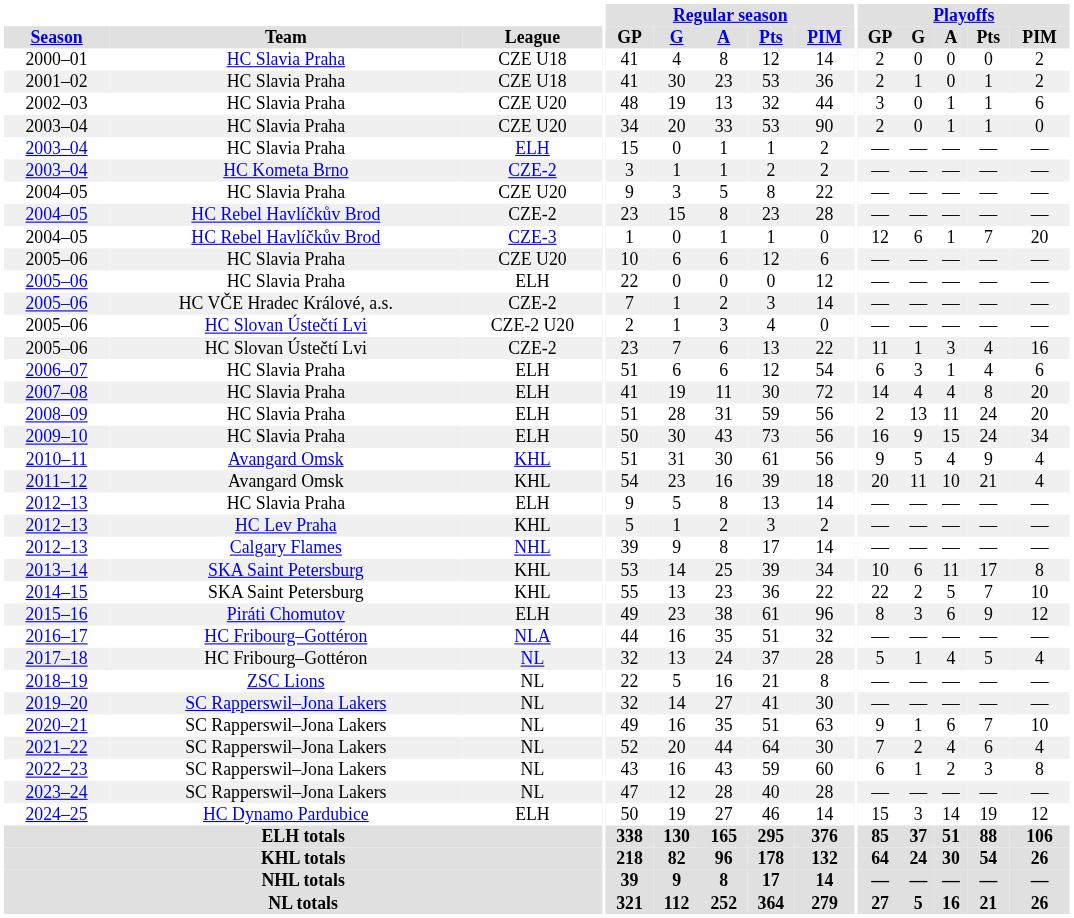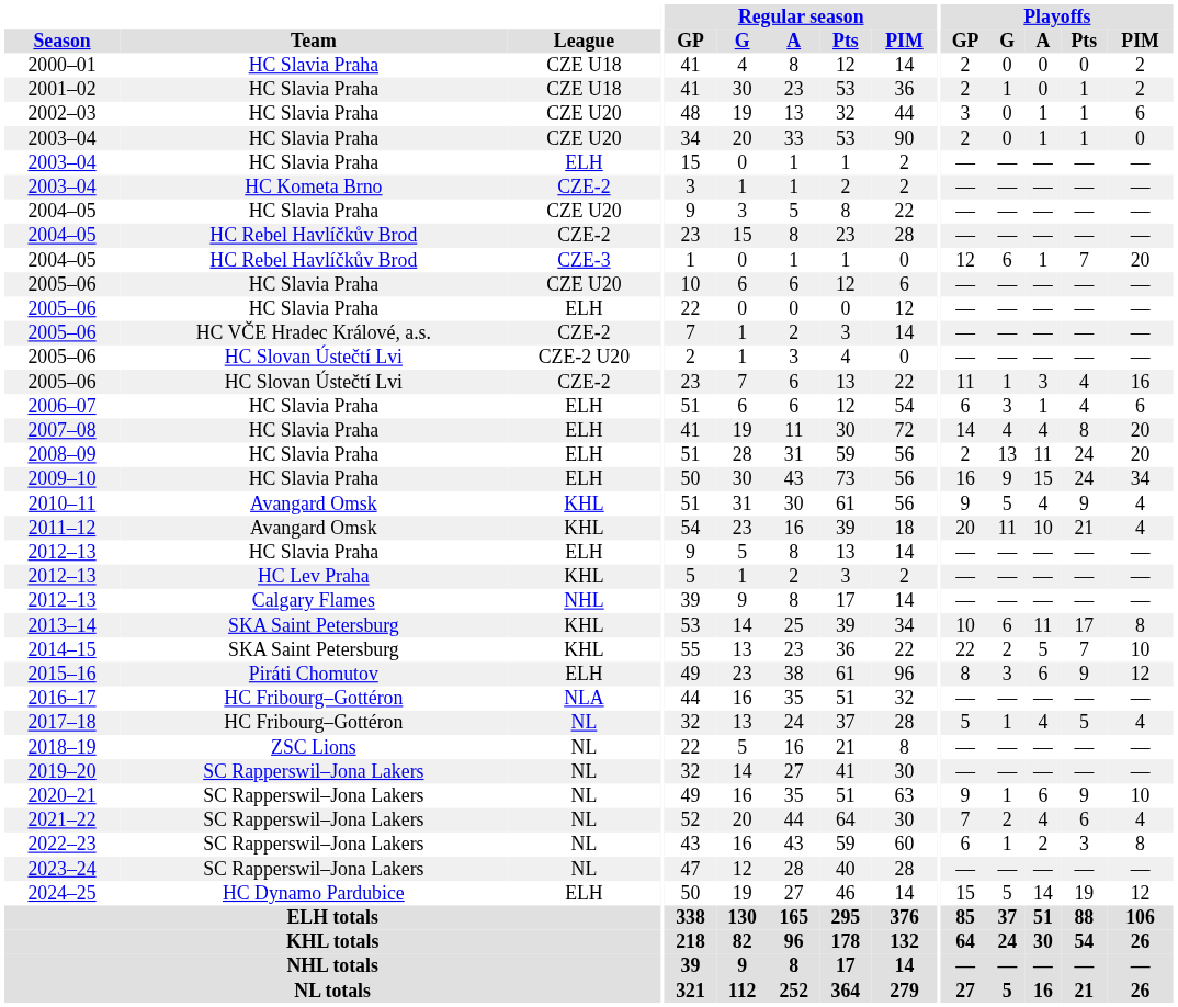2020–21 | Playoffs / Pts: 7 -> 9
2024–25 | Playoffs / G: 3 -> 5
